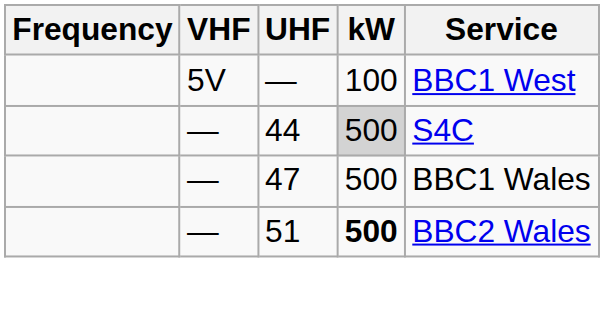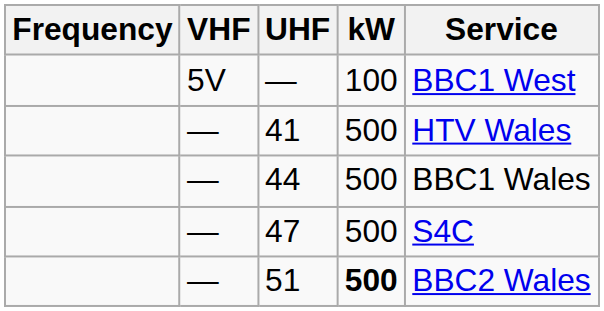+ row: — | 41 | 500 | HTV Wales
44 | kW: lightgrey background -> no background
44 | Service: S4C -> BBC1 Wales
47 | Service: BBC1 Wales -> S4C
